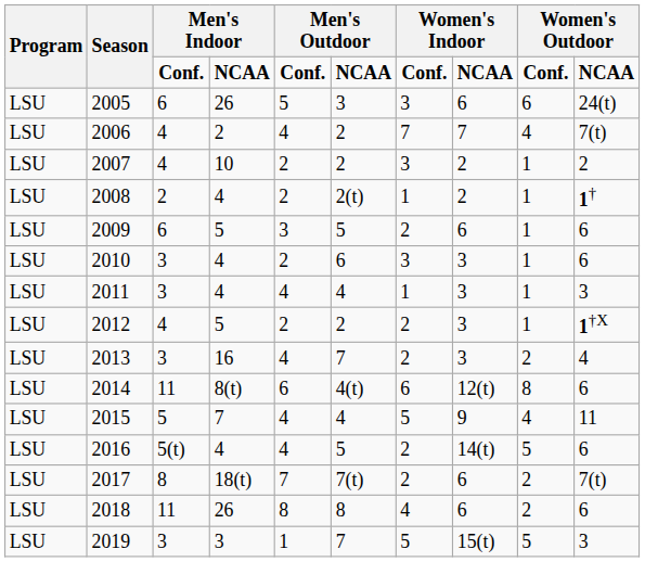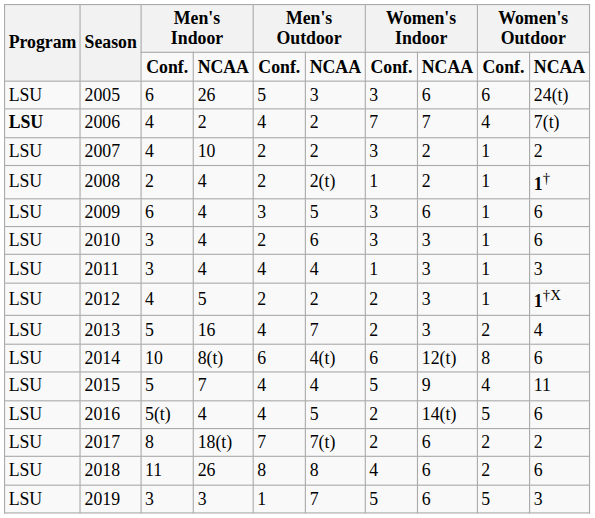2006 | Program: normal -> bold
2009 | column 4: 5 -> 4
2009 | column 7: 2 -> 3
2013 | column 3: 3 -> 5
2014 | column 3: 11 -> 10
2017 | column 10: 7(t) -> 2
2019 | column 8: 15(t) -> 6
